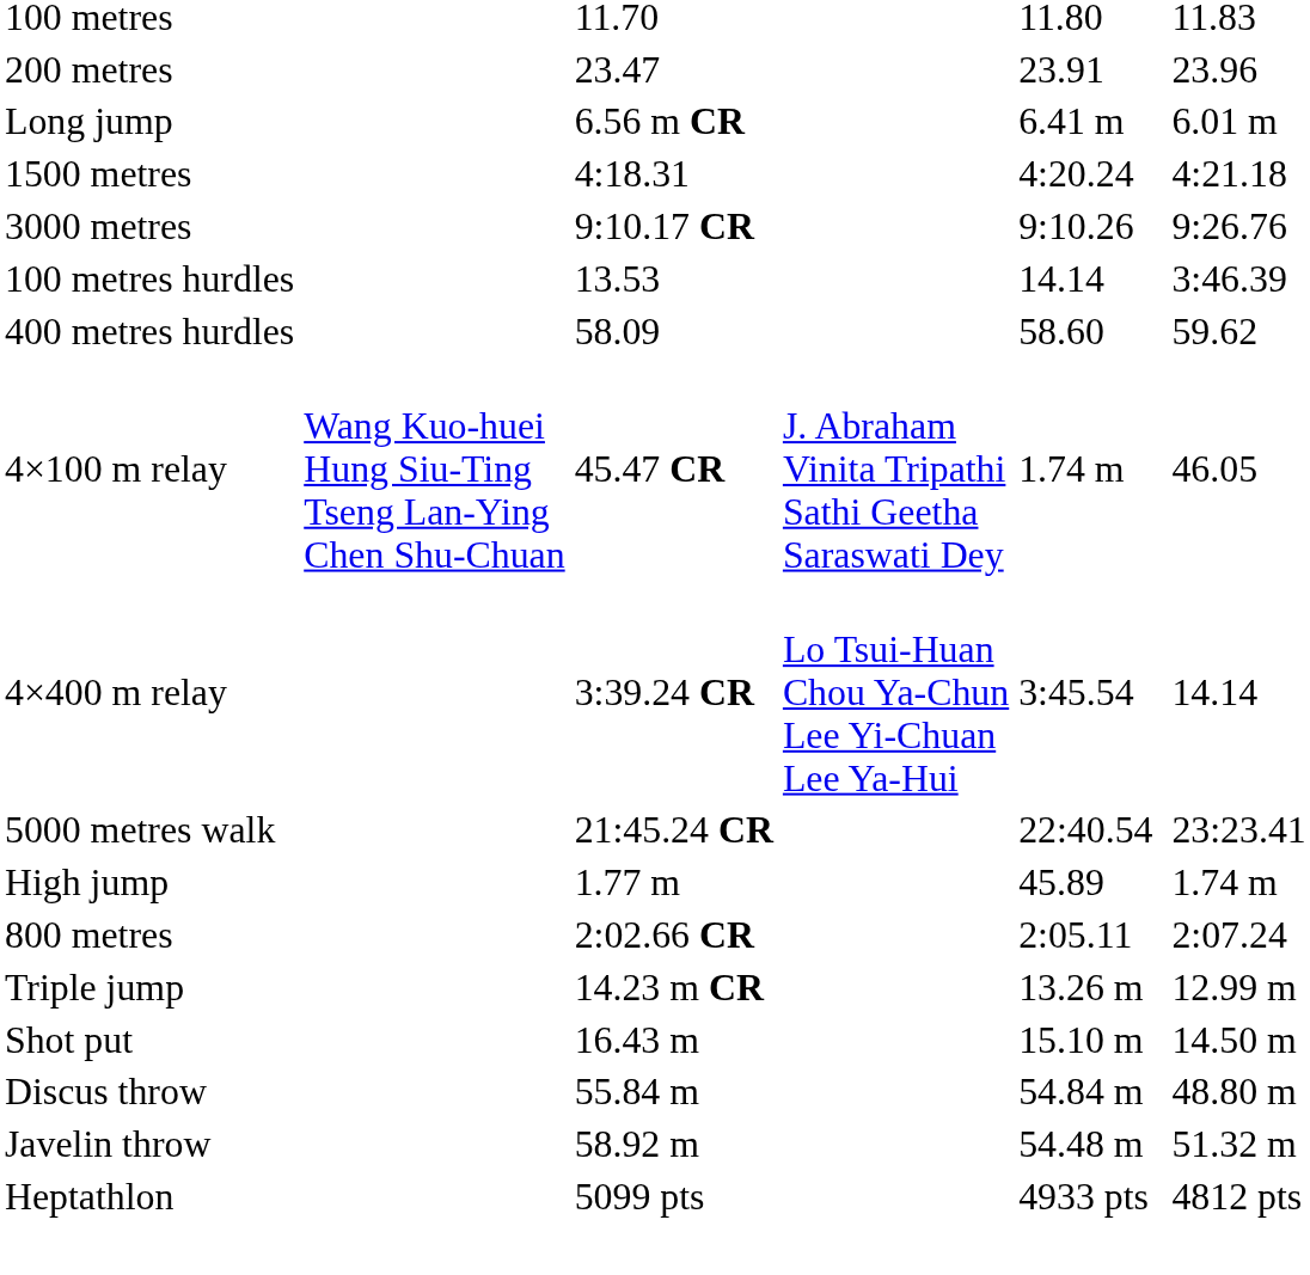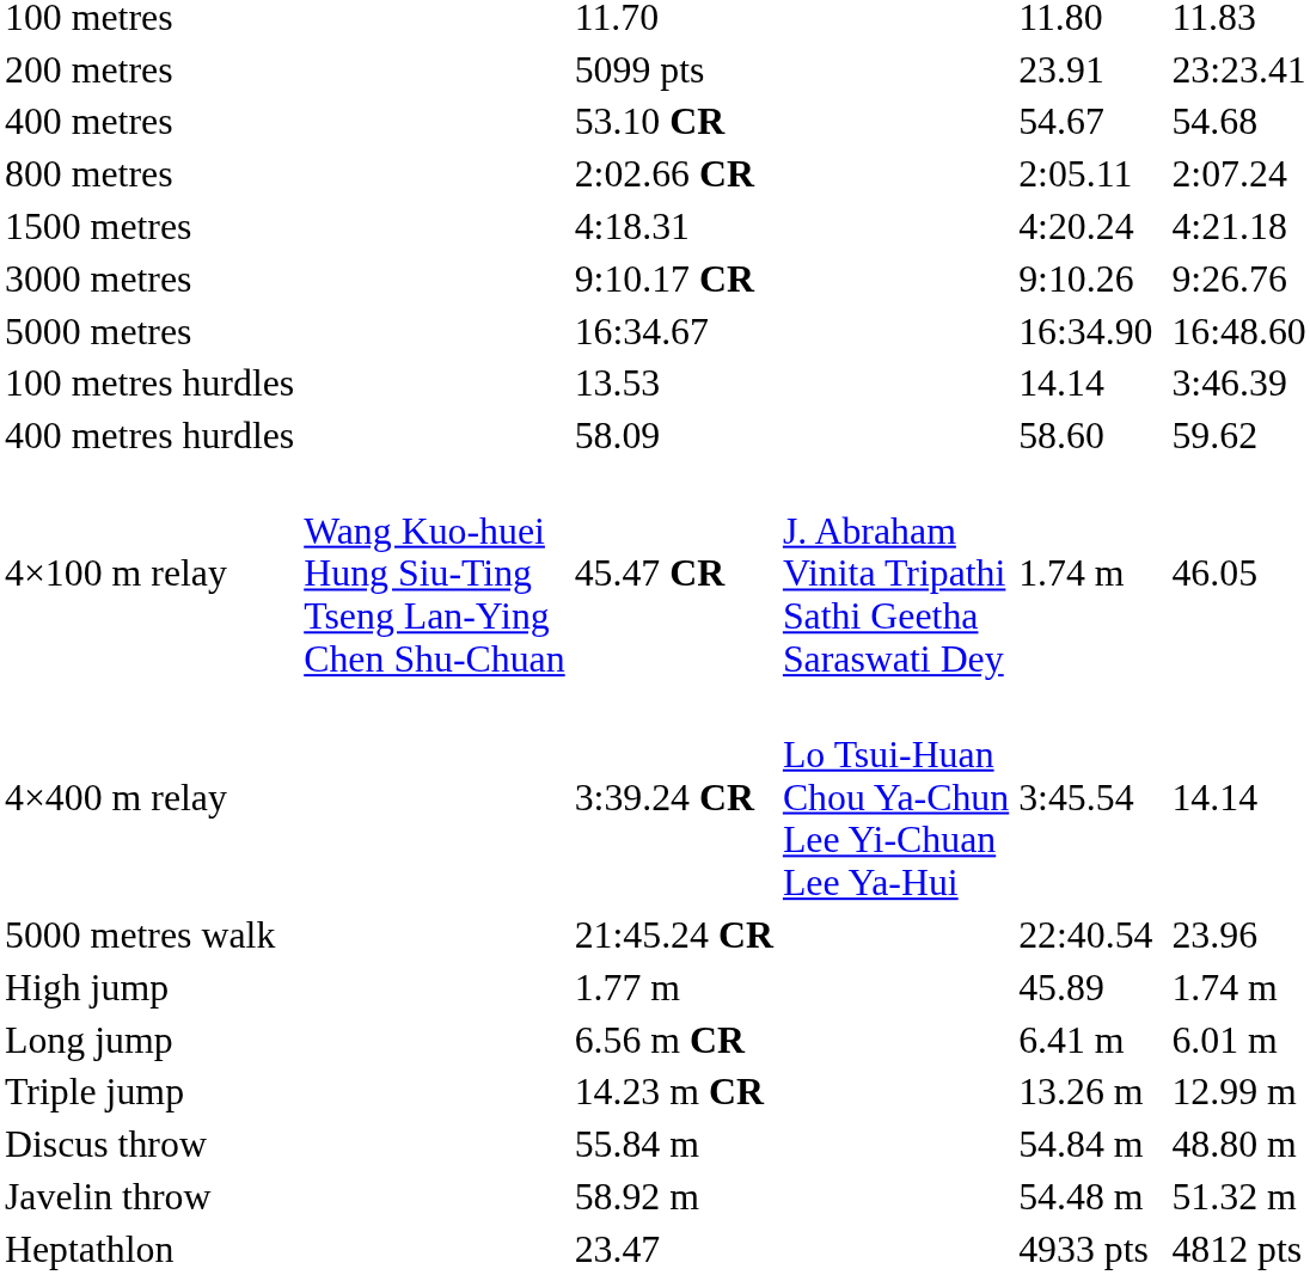200 metres | column 3: 23.47 -> 5099 pts
200 metres | column 7: 23.96 -> 23:23.41
+ row: 400 metres | 53.10 CR | 54.67 | 54.68
rows swapped: 800 metres <-> Long jump
+ row: 5000 metres | 16:34.67 | 16:34.90 | 16:48.60
5000 metres walk | column 7: 23:23.41 -> 23.96
- row: Shot put | 16.43 m | 15.10 m | 14.50 m
Heptathlon | column 3: 5099 pts -> 23.47
